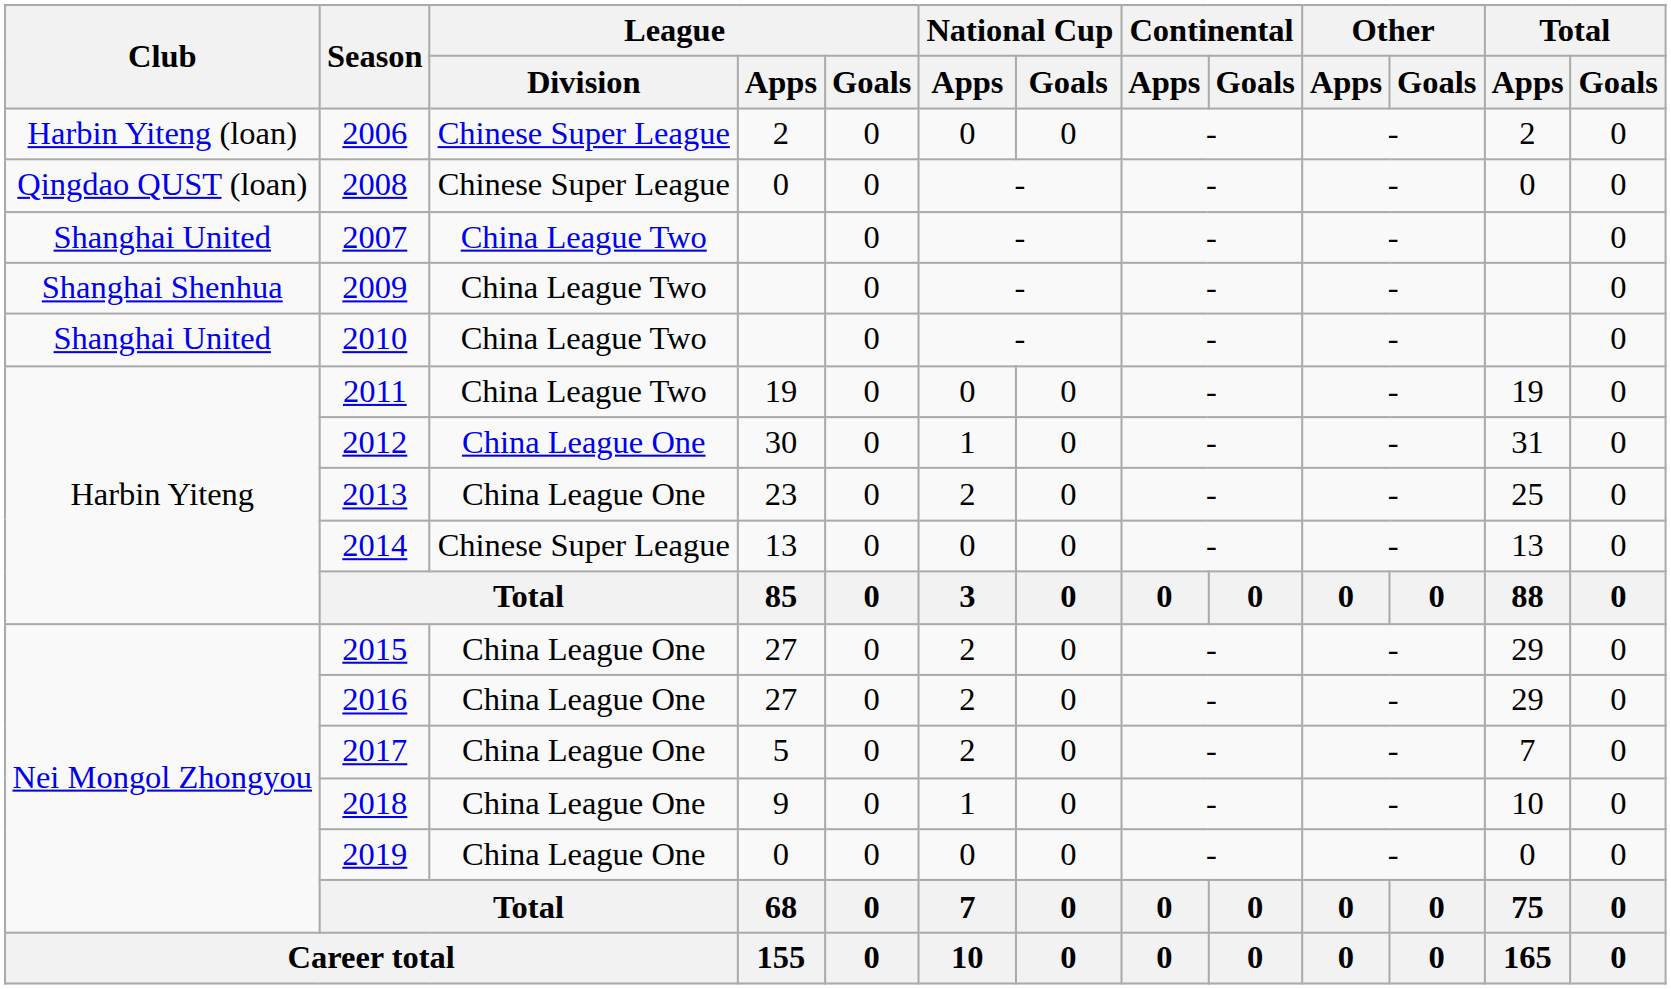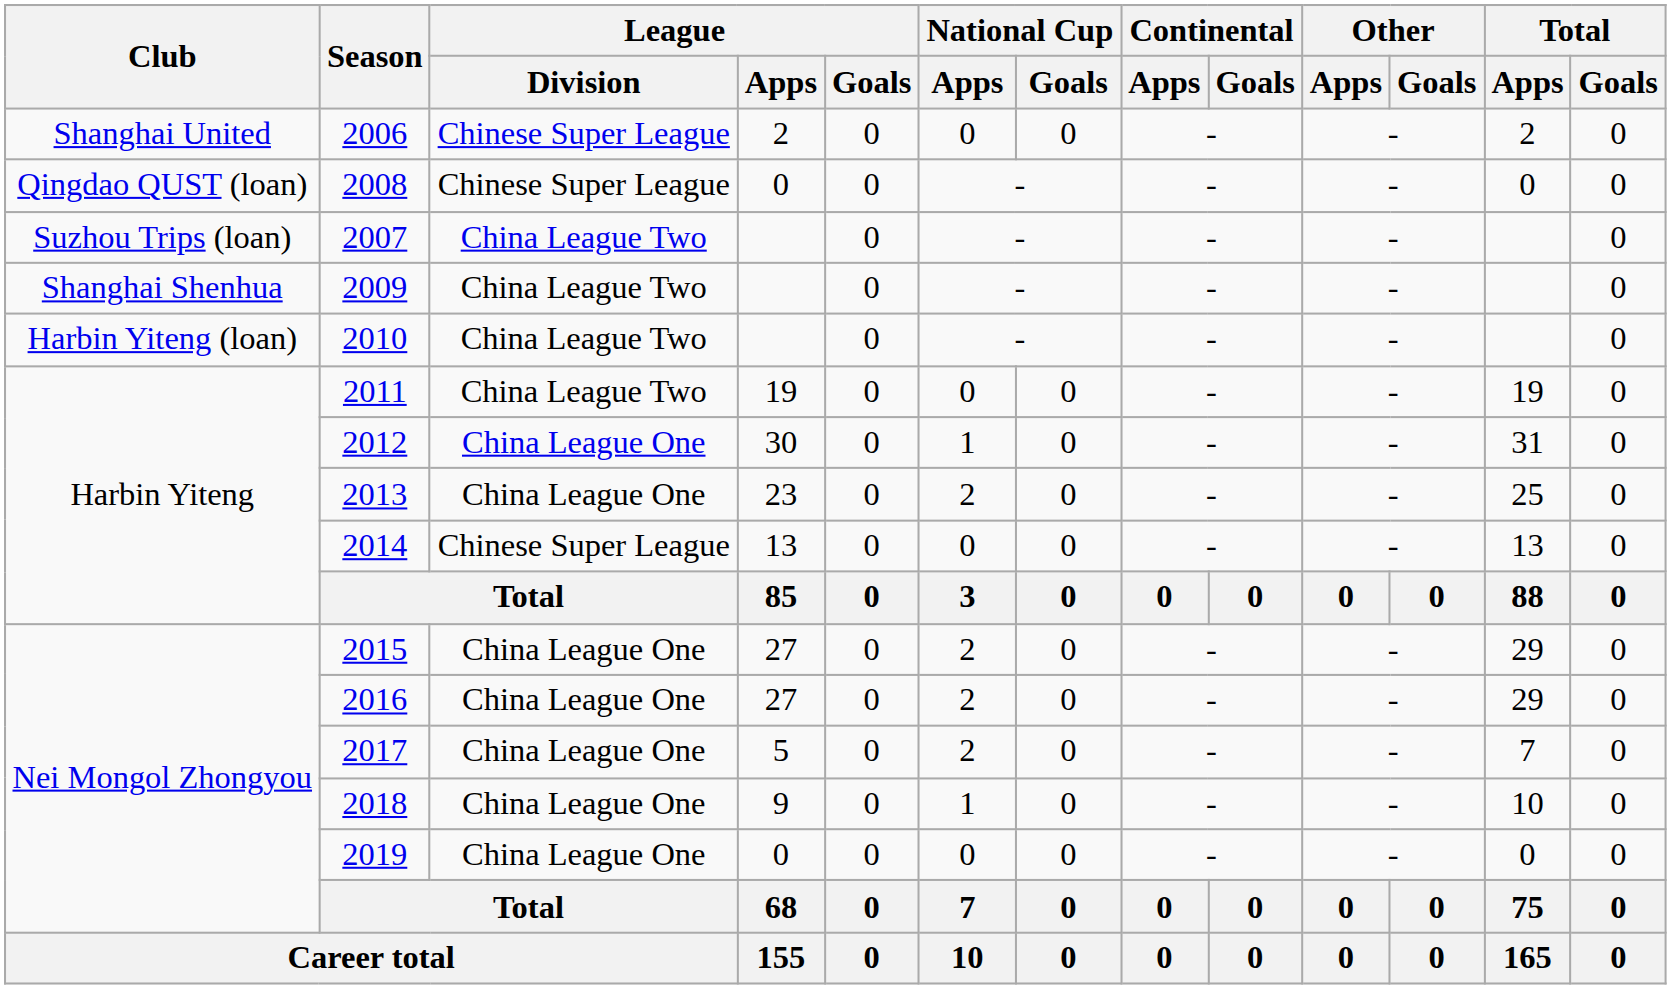2006 | Club: Harbin Yiteng (loan) -> Shanghai United
2007 | Club: Shanghai United -> Suzhou Trips (loan)
2010 | Club: Shanghai United -> Harbin Yiteng (loan)
